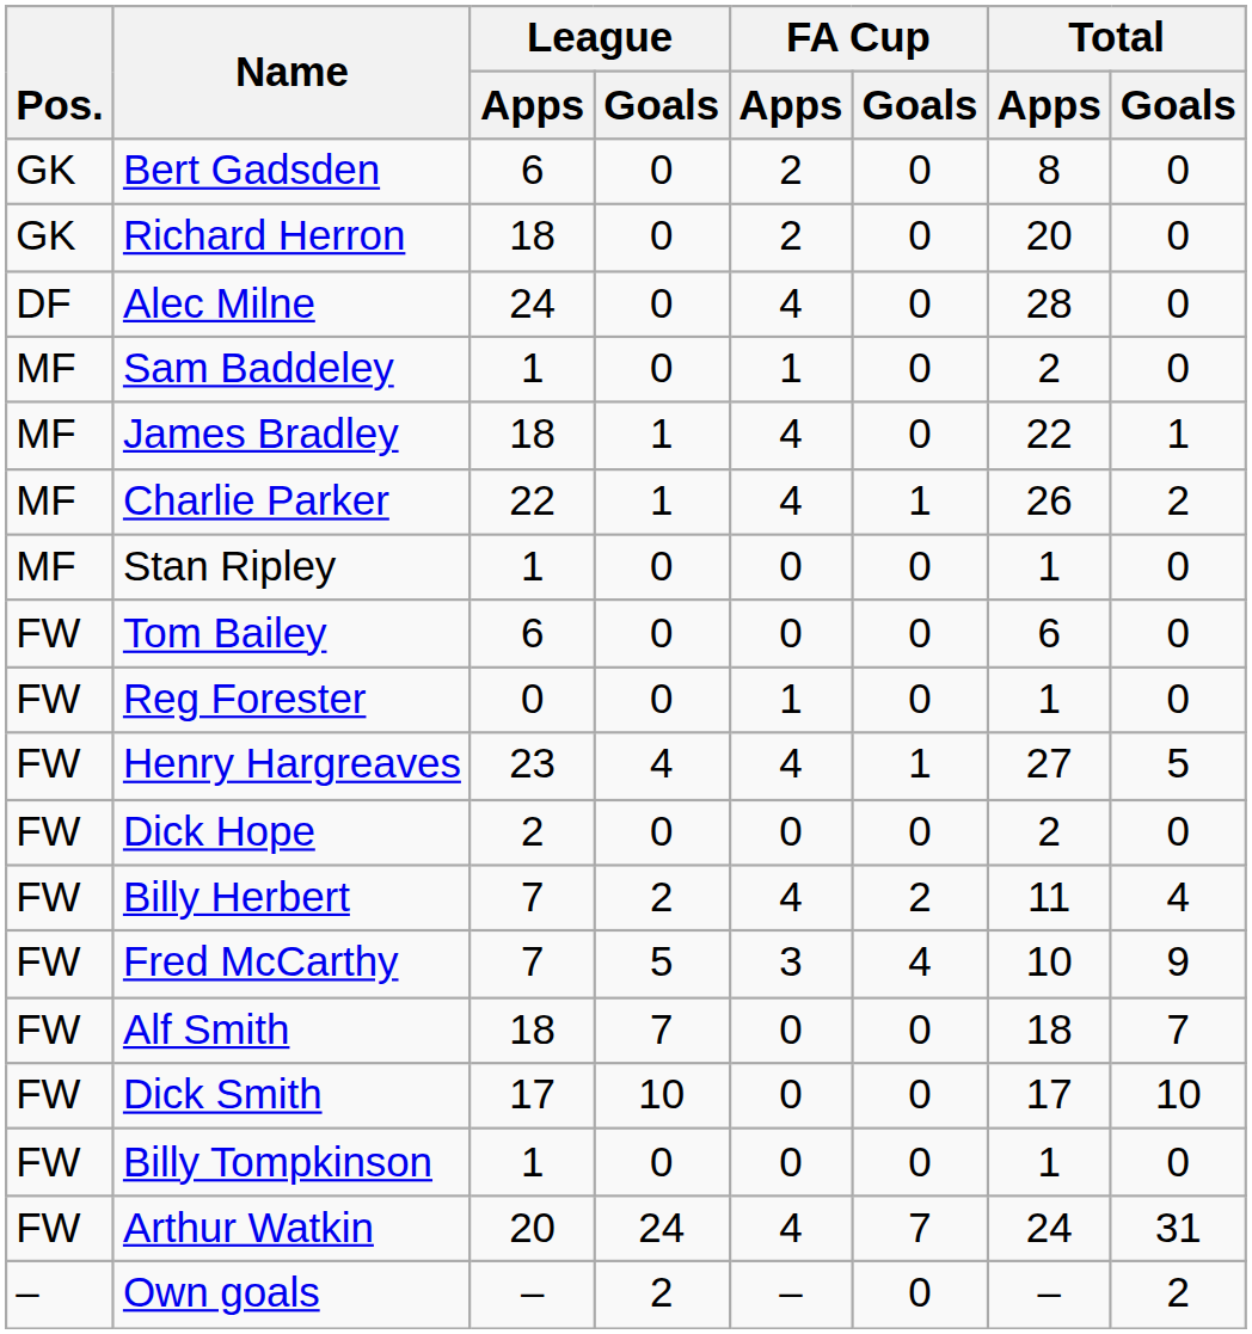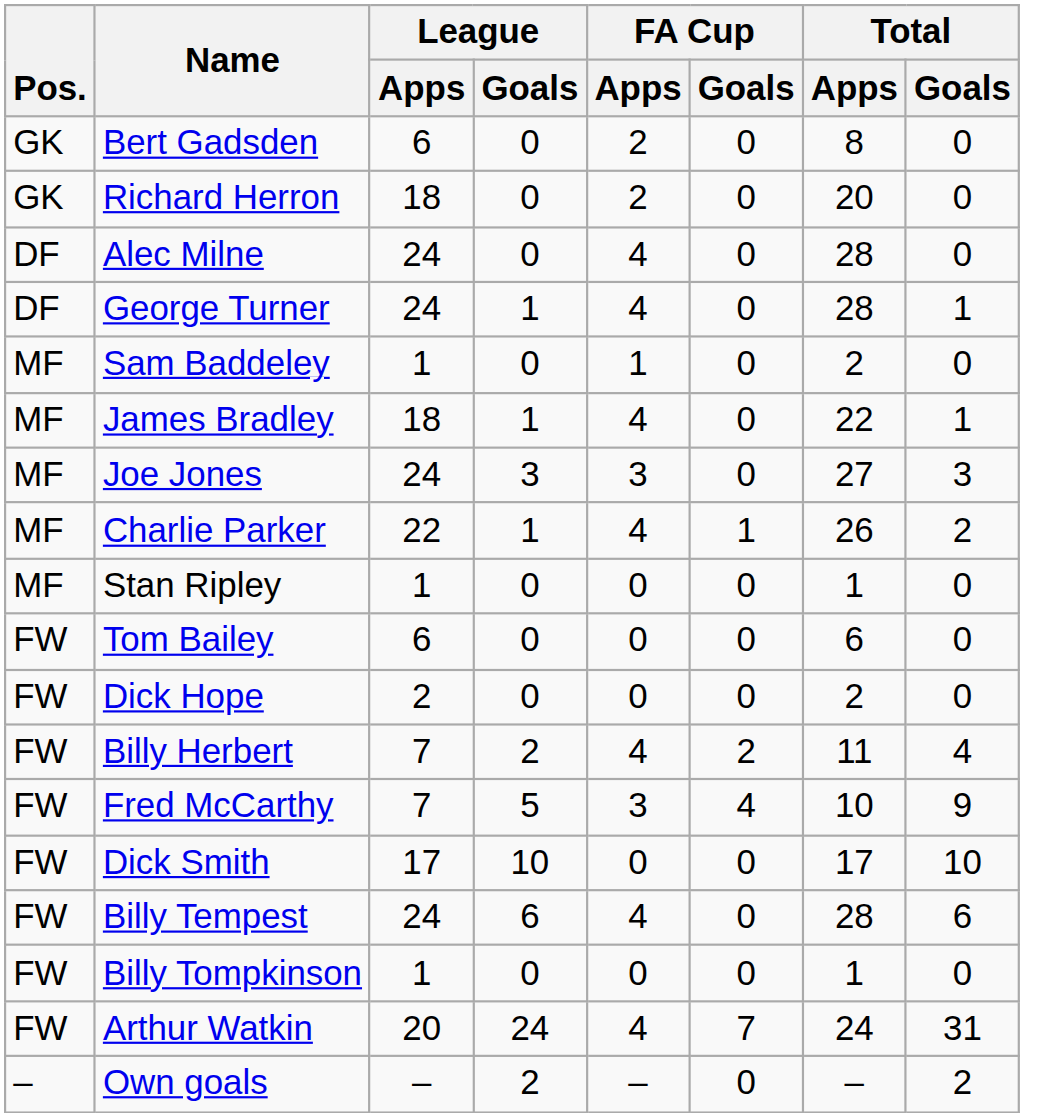+ row: DF | George Turner | 24 | 1 | 4 | 0 | 28 | 1
+ row: MF | Joe Jones | 24 | 3 | 3 | 0 | 27 | 3
- row: FW | Reg Forester | 0 | 0 | 1 | 0 | 1 | 0
- row: FW | Henry Hargreaves | 23 | 4 | 4 | 1 | 27 | 5
- row: FW | Alf Smith | 18 | 7 | 0 | 0 | 18 | 7
+ row: FW | Billy Tempest | 24 | 6 | 4 | 0 | 28 | 6
